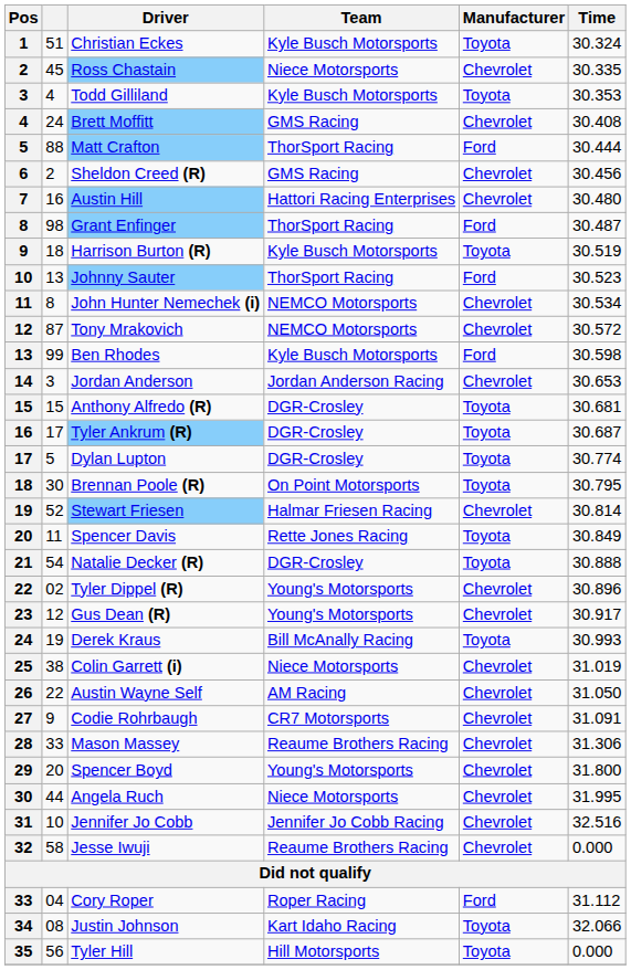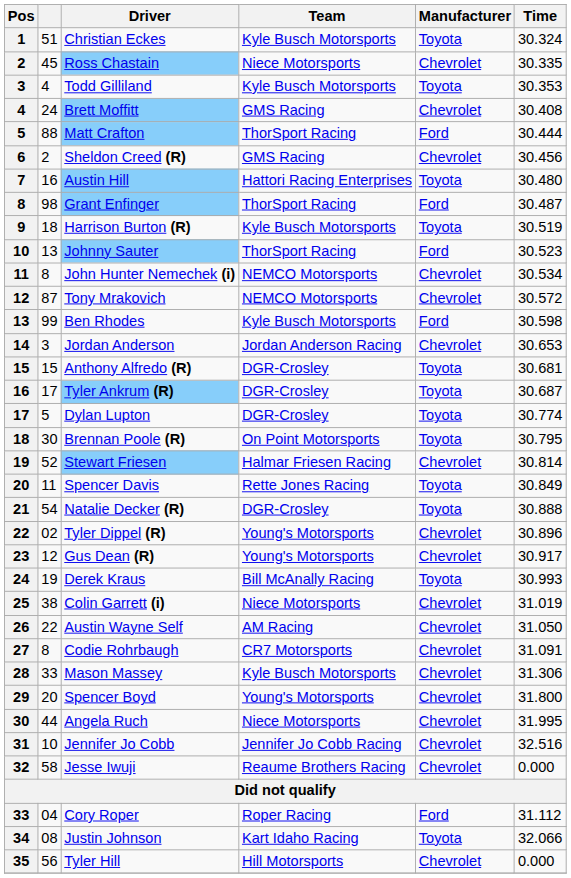Austin Hill | Manufacturer: Chevrolet -> Toyota
Codie Rohrbaugh | column 2: 9 -> 8
Mason Massey | Team: Reaume Brothers Racing -> Kyle Busch Motorsports
Tyler Hill | Manufacturer: Toyota -> Chevrolet
